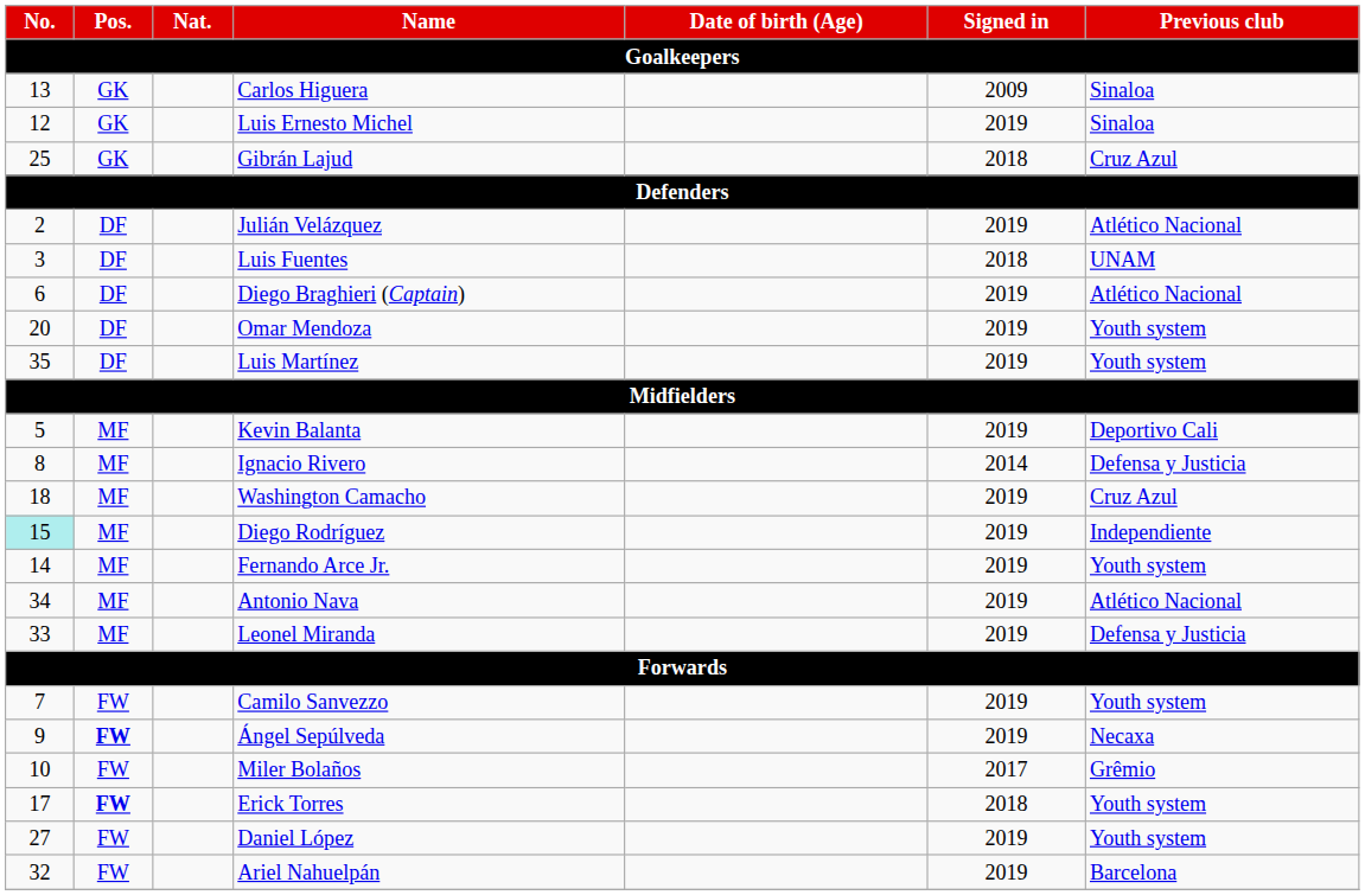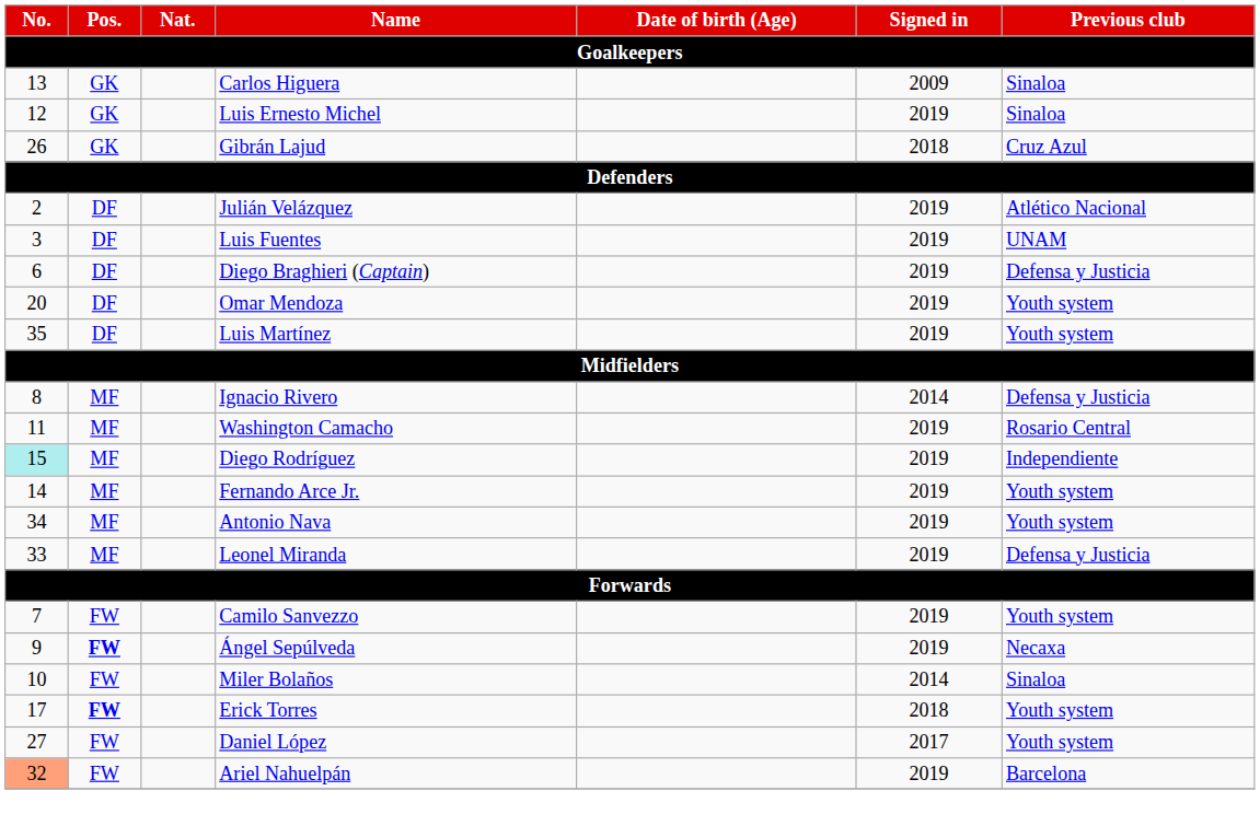Gibrán Lajud | No.: 25 -> 26
Luis Fuentes | Signed in: 2018 -> 2019
Diego Braghieri (Captain) | Previous club: Atlético Nacional -> Defensa y Justicia
- row: 5 | MF | Kevin Balanta | 2019 | Deportivo Cali
Washington Camacho | No.: 18 -> 11
Washington Camacho | Previous club: Cruz Azul -> Rosario Central
Antonio Nava | Previous club: Atlético Nacional -> Youth system
Miler Bolaños | Signed in: 2017 -> 2014
Miler Bolaños | Previous club: Grêmio -> Sinaloa
Daniel López | Signed in: 2019 -> 2017
Ariel Nahuelpán | No.: no background -> lightsalmon background
